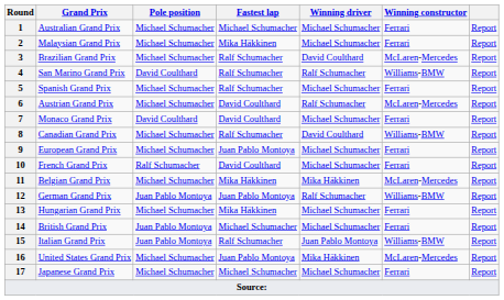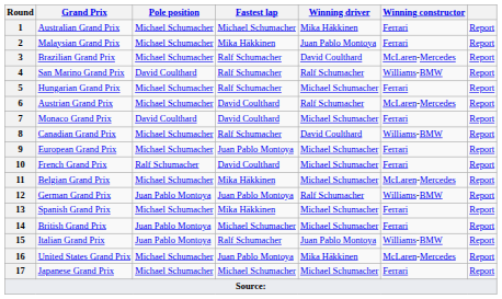1 | Winning driver: Michael Schumacher -> Mika Häkkinen
2 | Winning driver: Michael Schumacher -> Juan Pablo Montoya
5 | Grand Prix: Spanish Grand Prix -> Hungarian Grand Prix
11 | Winning driver: Mika Häkkinen -> Michael Schumacher
13 | Grand Prix: Hungarian Grand Prix -> Spanish Grand Prix
